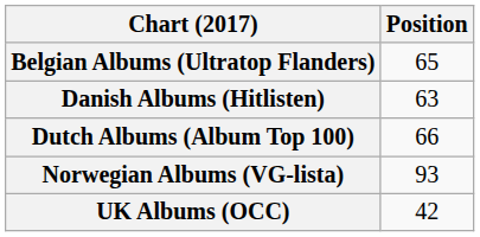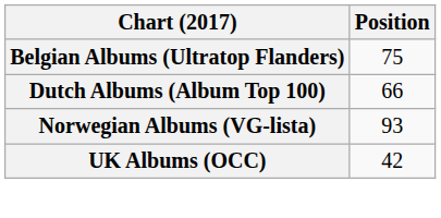Belgian Albums (Ultratop Flanders) | Position: 65 -> 75
- row: Danish Albums (Hitlisten) | 63
